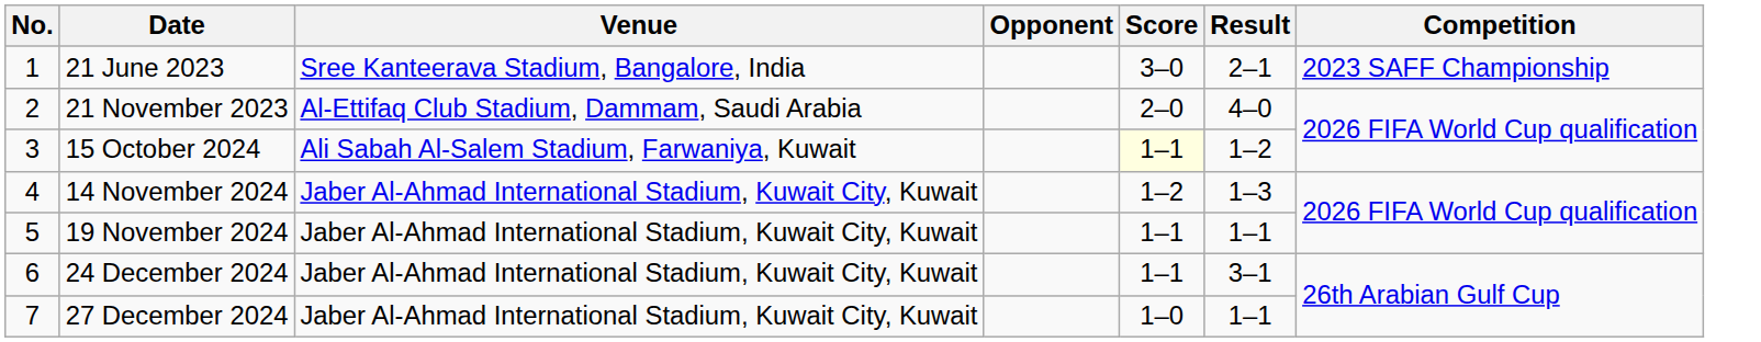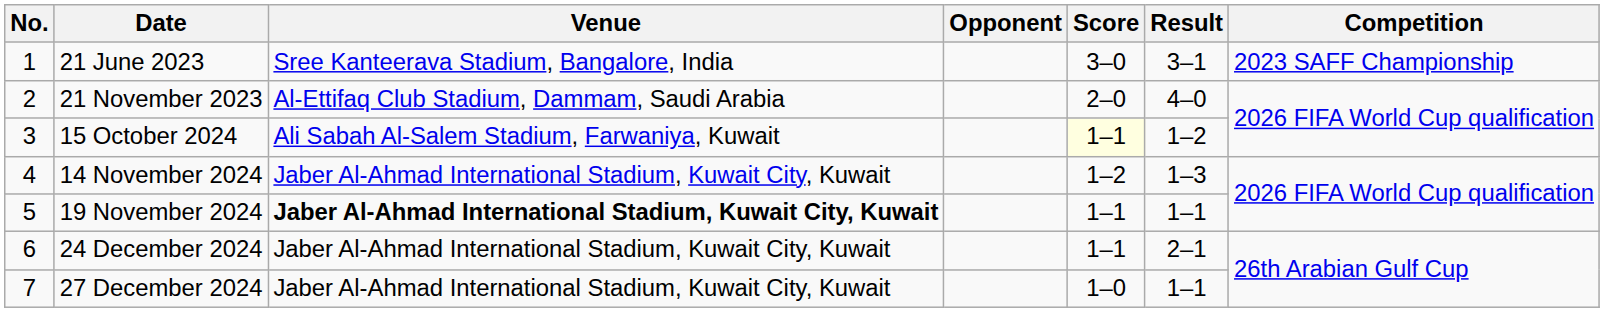21 June 2023 | Result: 2–1 -> 3–1
19 November 2024 | Venue: normal -> bold
24 December 2024 | Result: 3–1 -> 2–1
